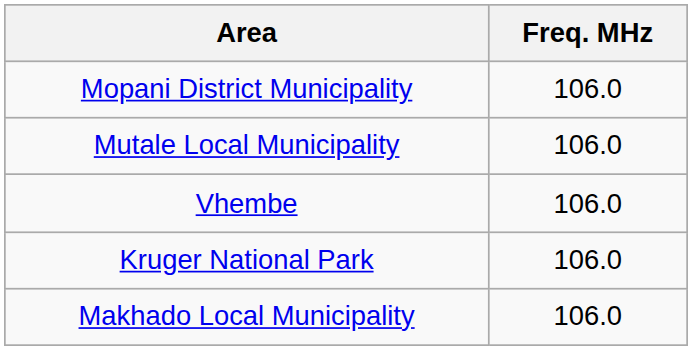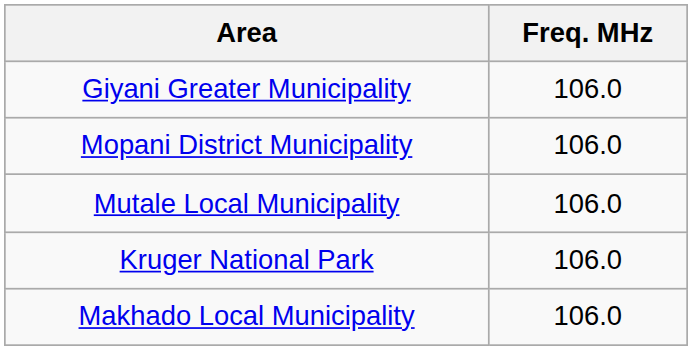+ row: Giyani Greater Municipality | 106.0
- row: Vhembe | 106.0
